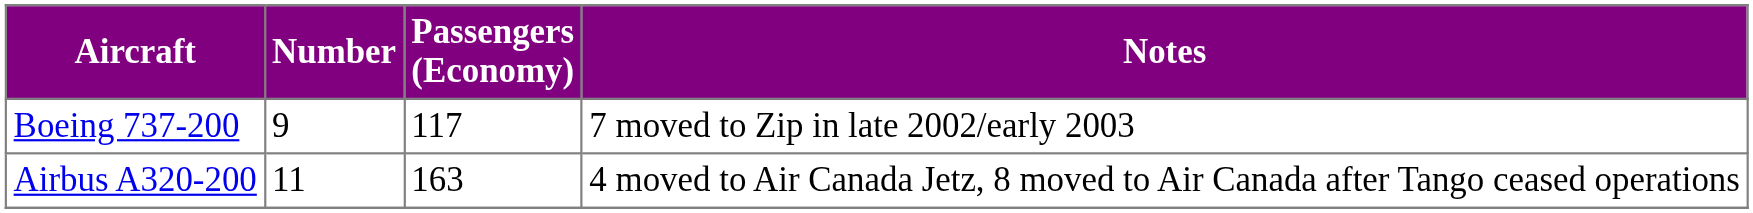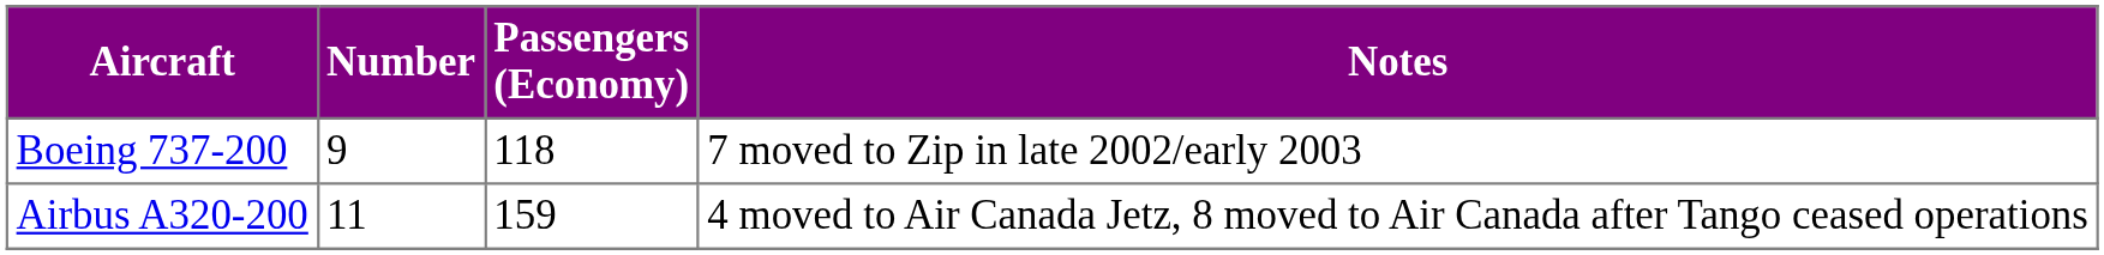Boeing 737-200 | Passengers (Economy): 117 -> 118
Airbus A320-200 | Passengers (Economy): 163 -> 159
